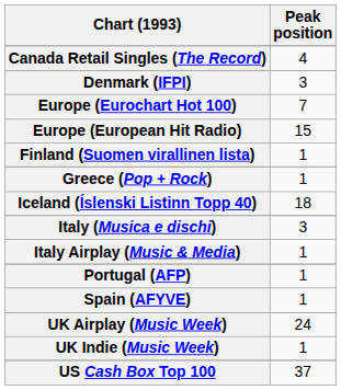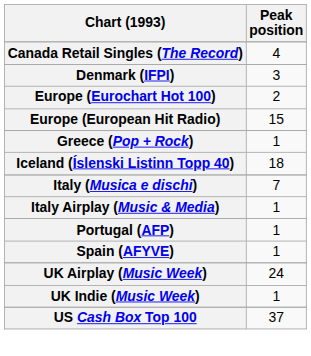Europe (Eurochart Hot 100) | Peak position: 7 -> 2
- row: Finland (Suomen virallinen lista) | 1
Italy (Musica e dischi) | Peak position: 3 -> 7
